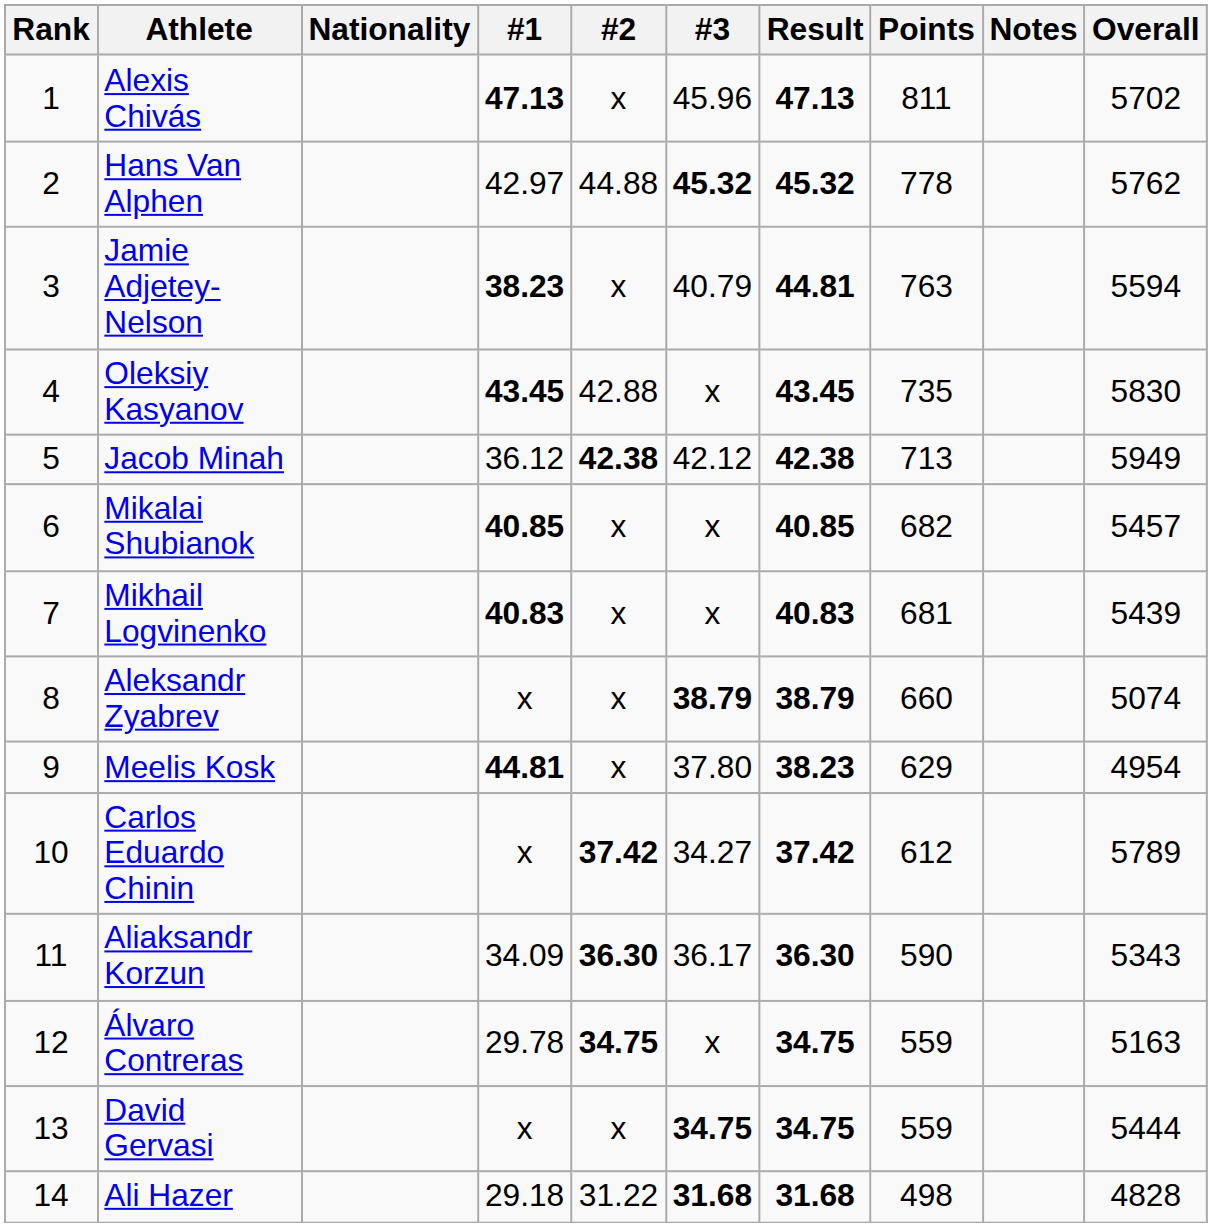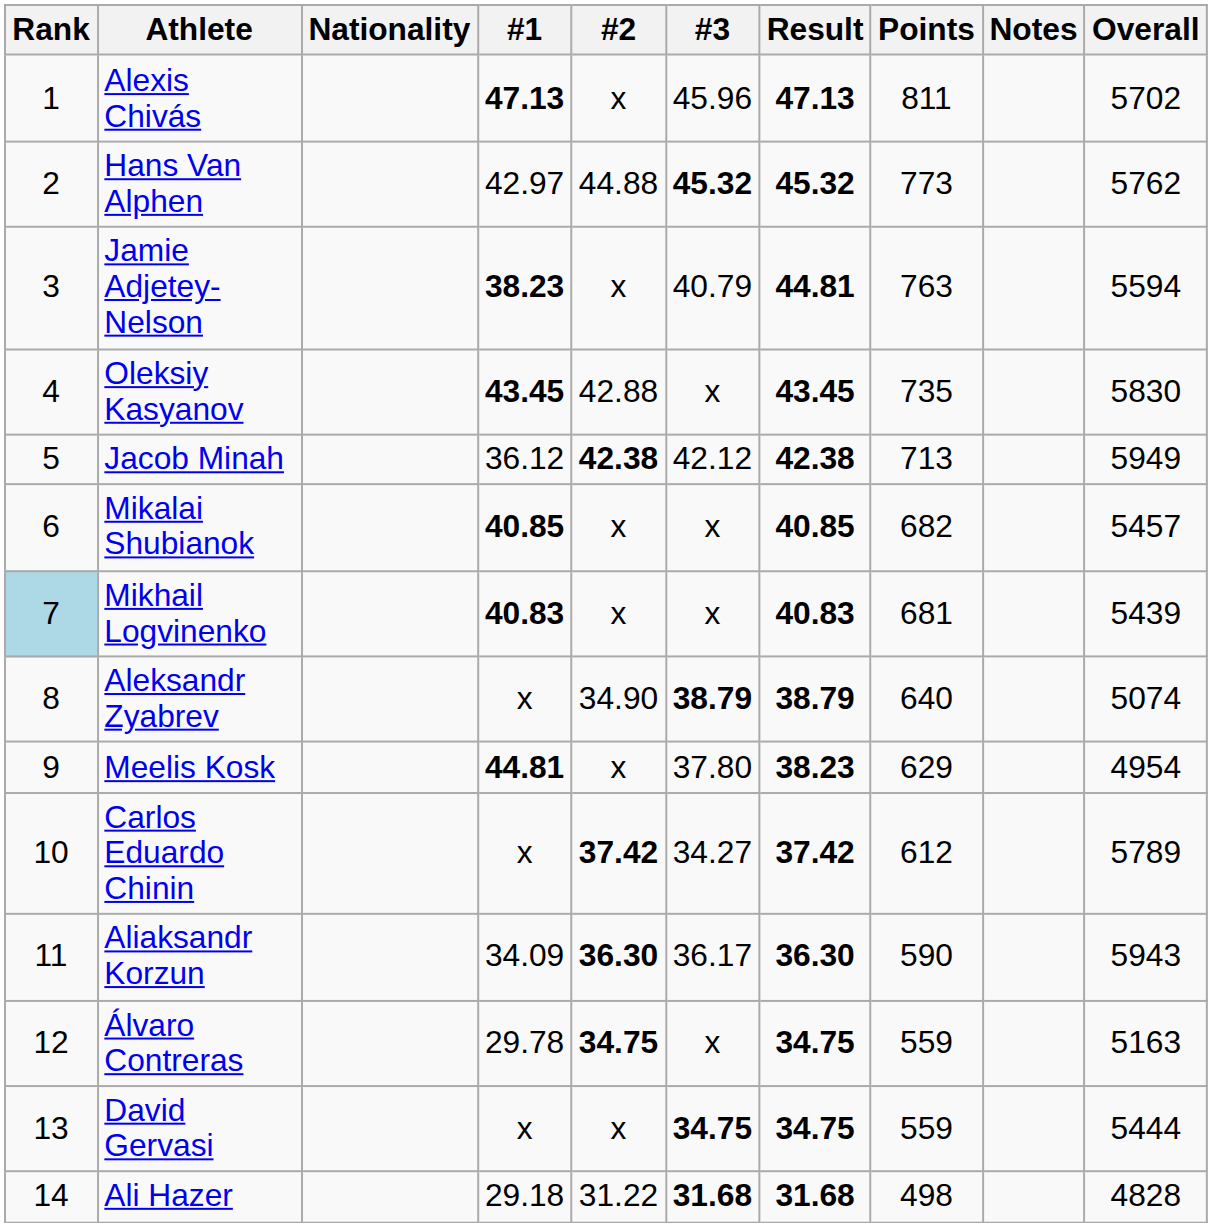Hans Van Alphen | Points: 778 -> 773
Mikhail Logvinenko | Rank: no background -> lightblue background
Aleksandr Zyabrev | #2: x -> 34.90
Aleksandr Zyabrev | Points: 660 -> 640
Aliaksandr Korzun | Overall: 5343 -> 5943
